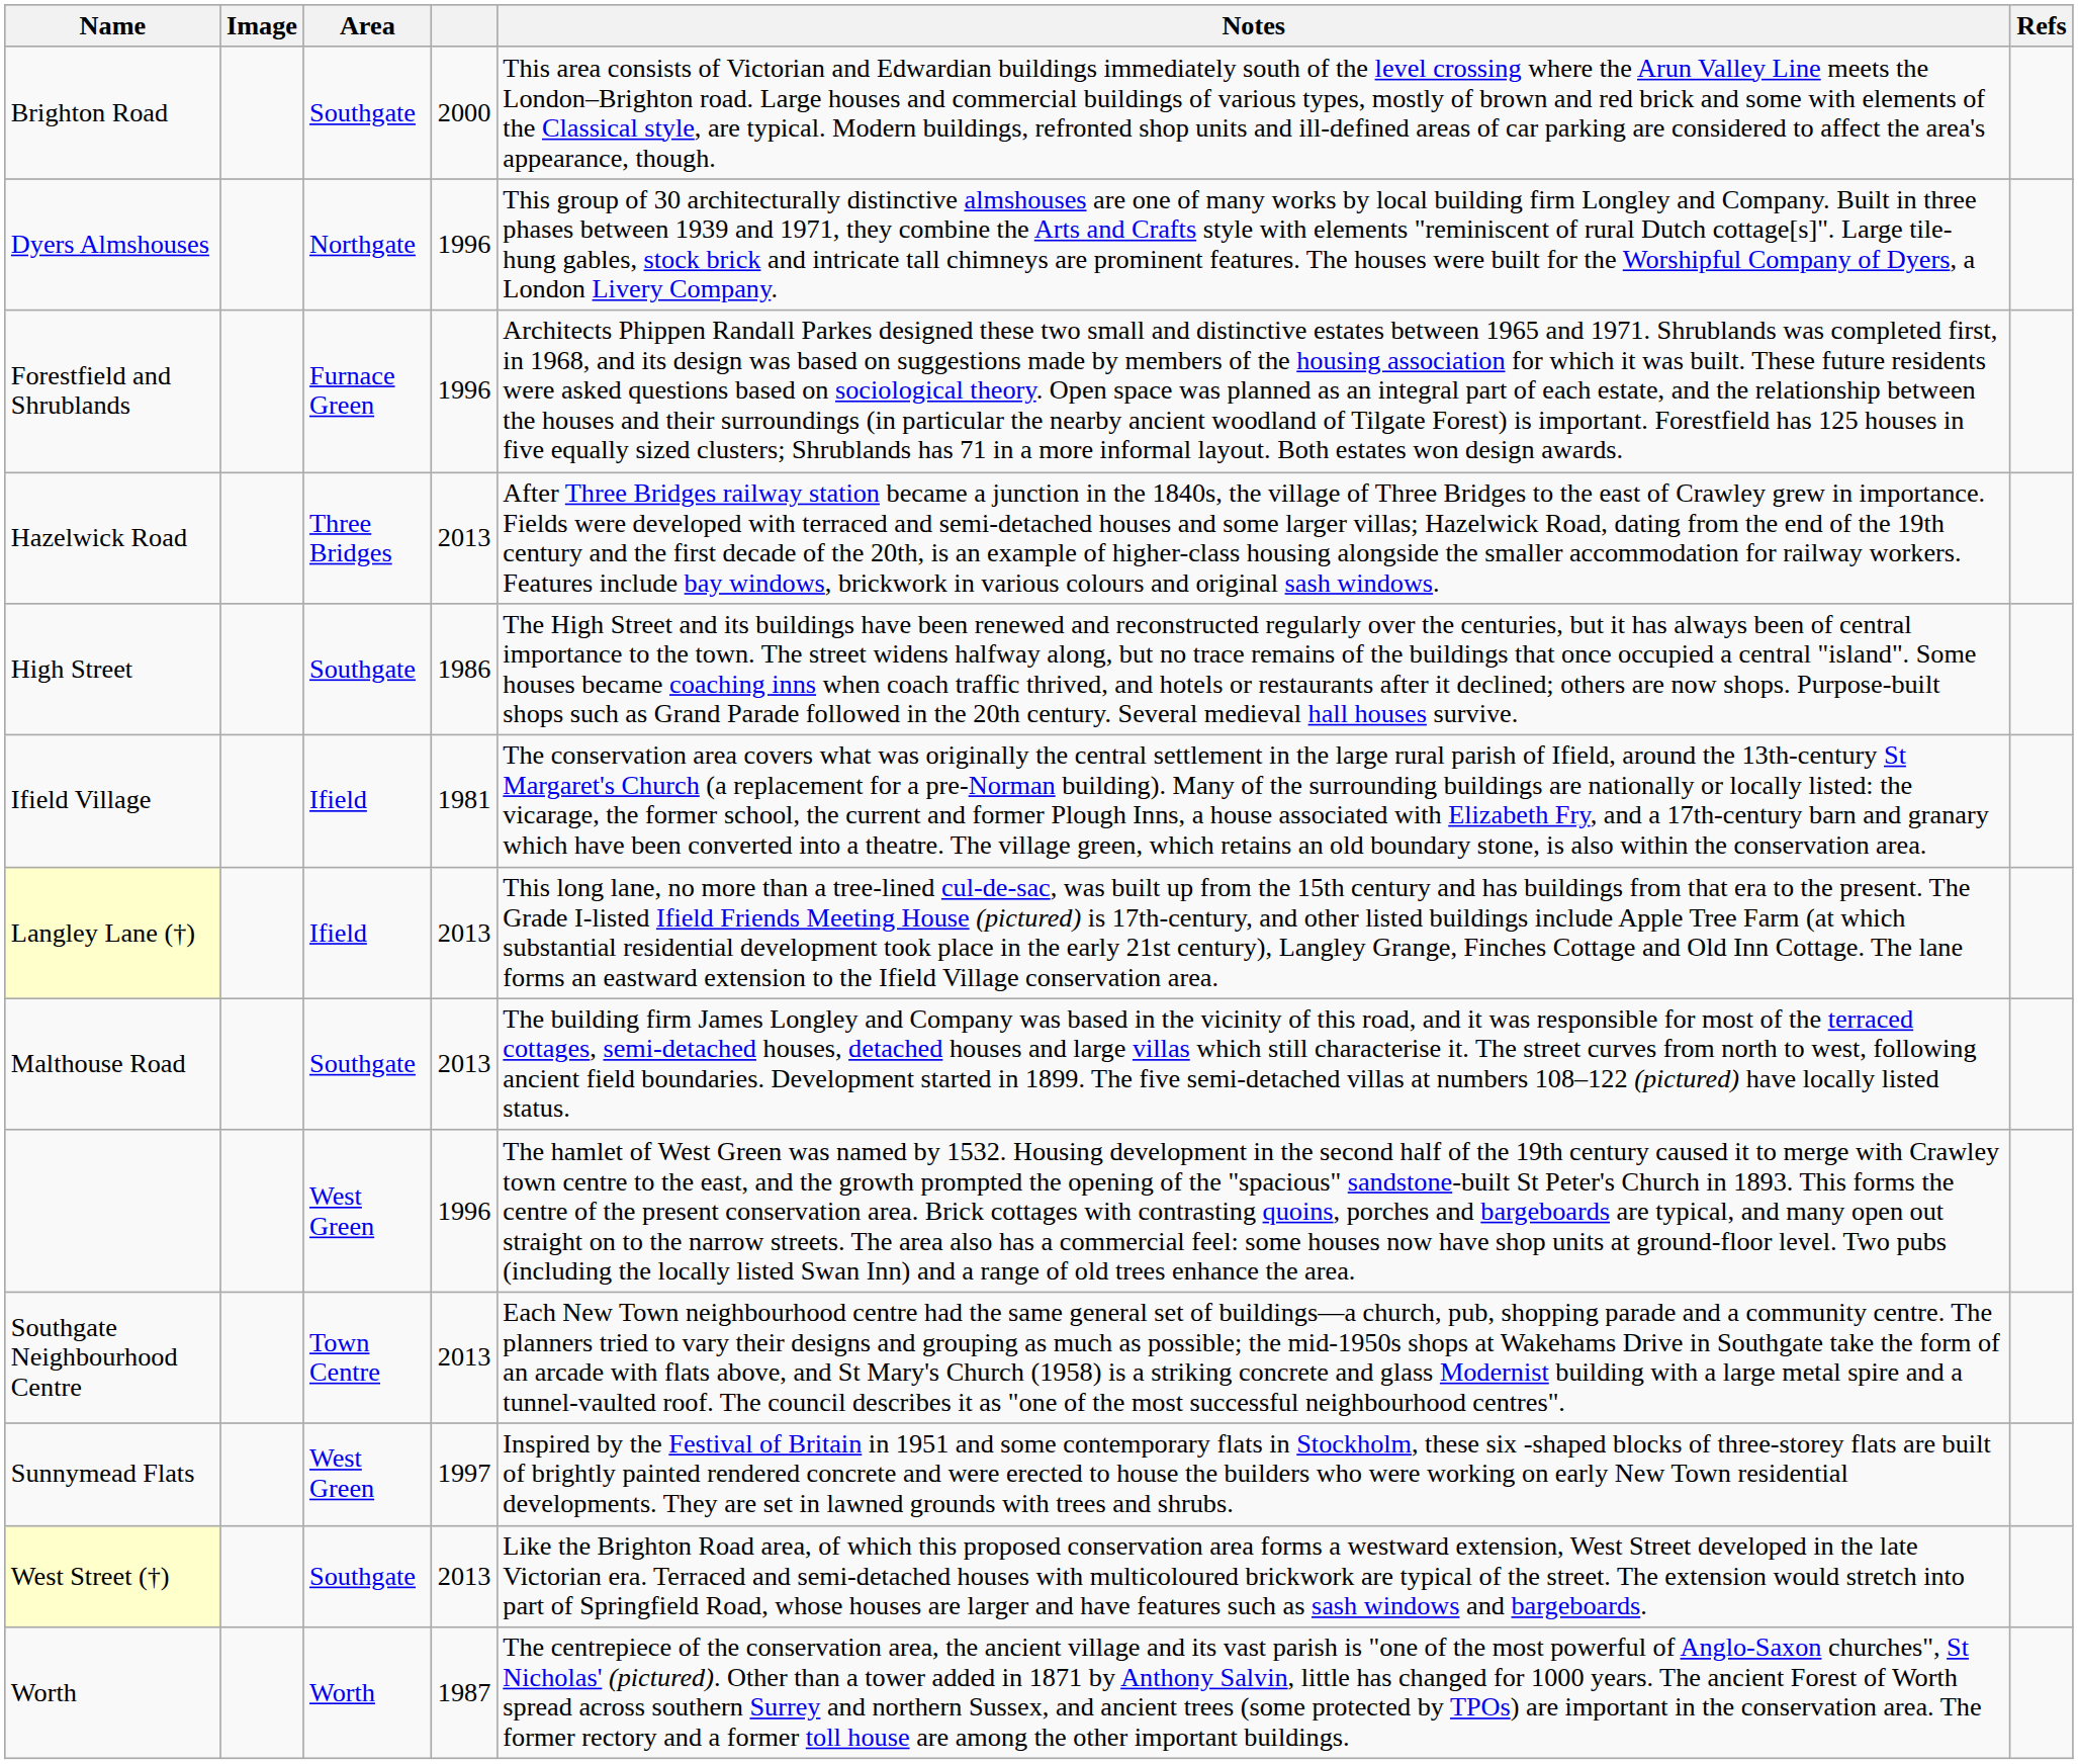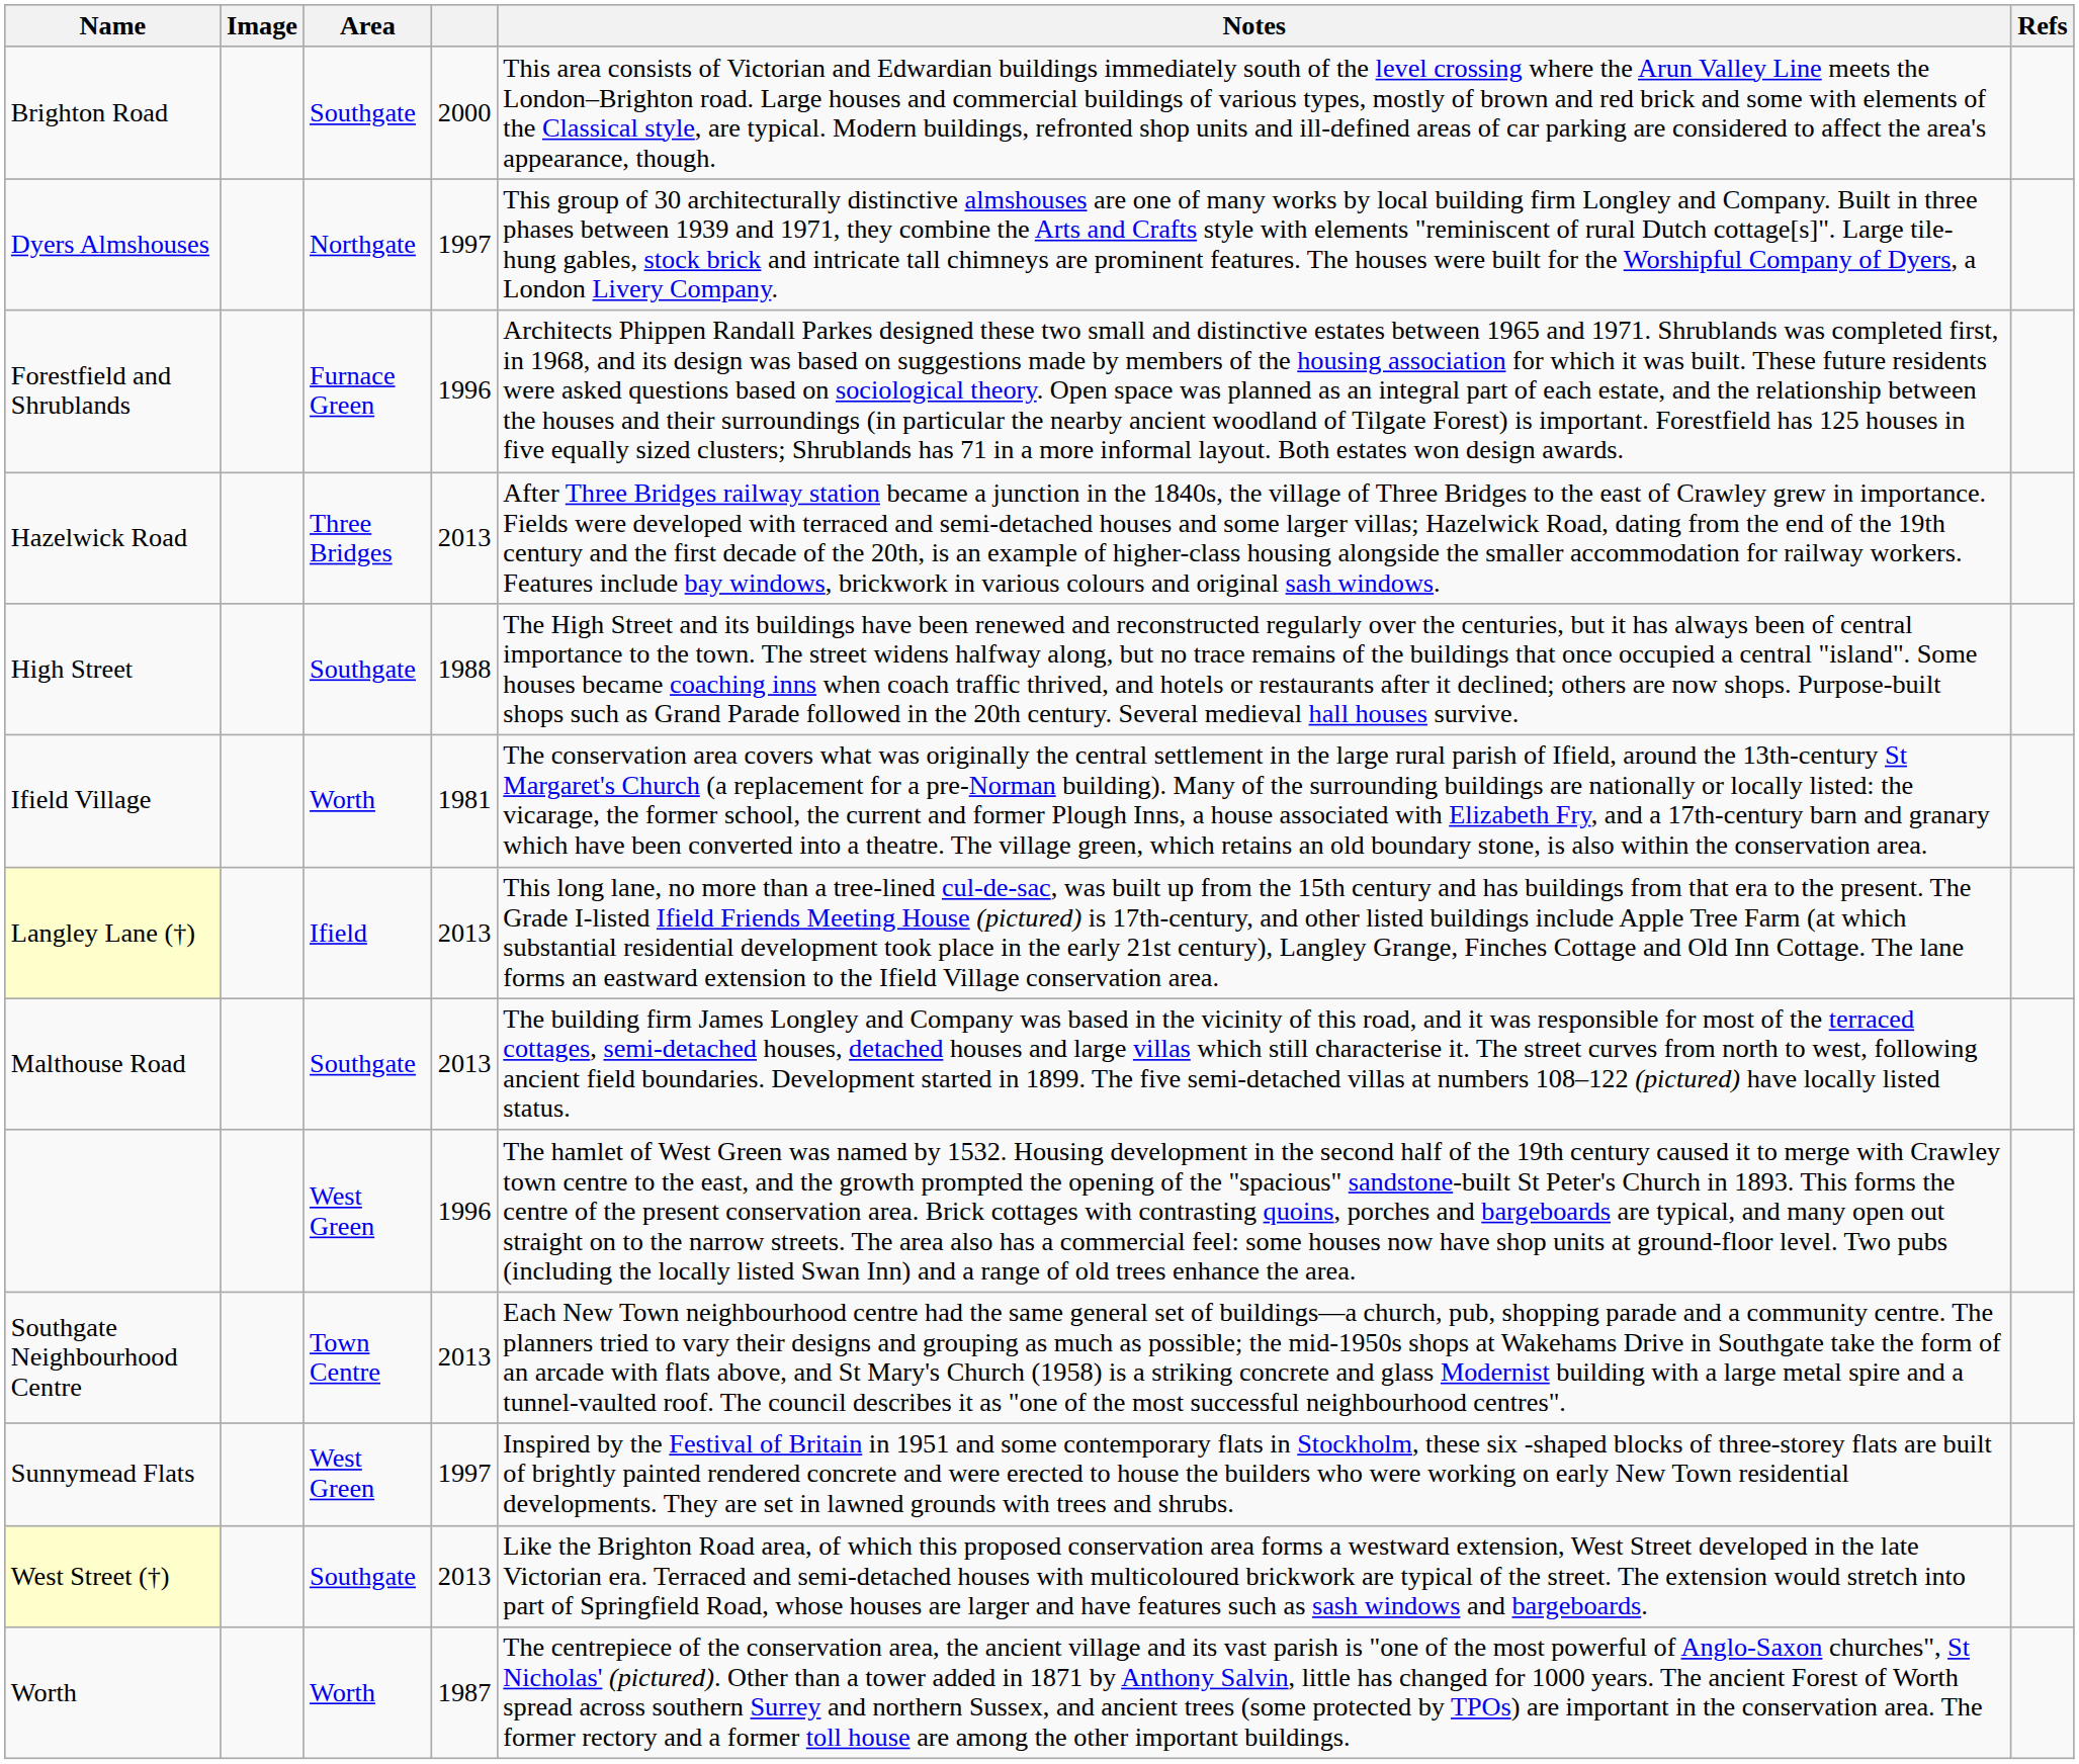Dyers Almshouses | column 4: 1996 -> 1997
High Street | column 4: 1986 -> 1988
Ifield Village | Area: Ifield -> Worth
